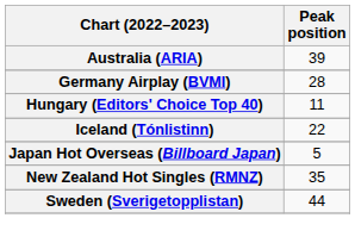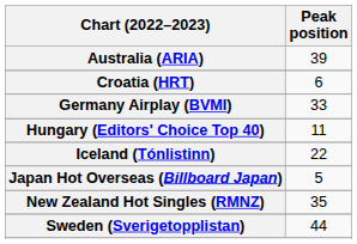+ row: Croatia (HRT) | 6
Germany Airplay (BVMI) | Peak position: 28 -> 33
